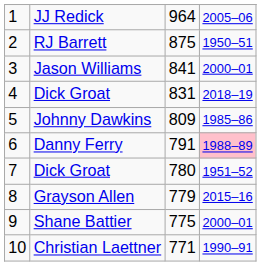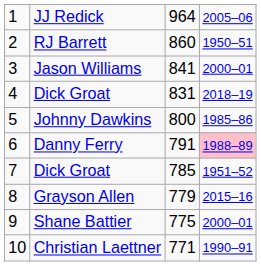RJ Barrett | column 3: 875 -> 860
Johnny Dawkins | column 3: 809 -> 800
7 / Dick Groat | column 3: 780 -> 785
